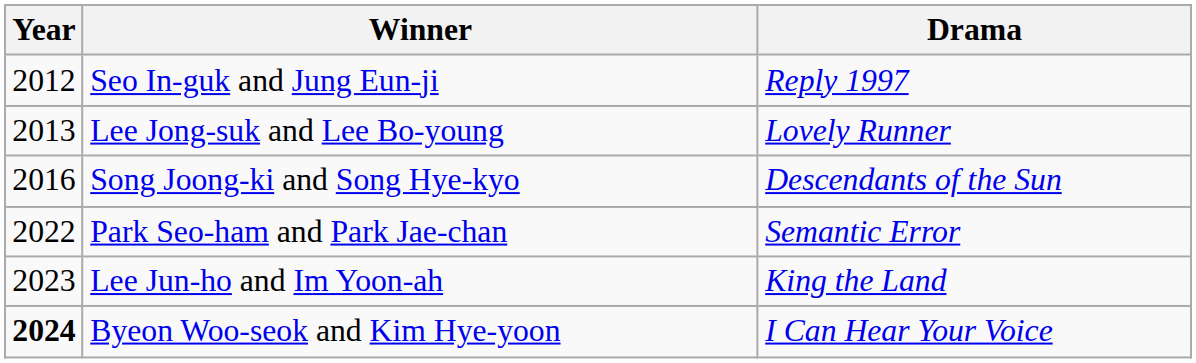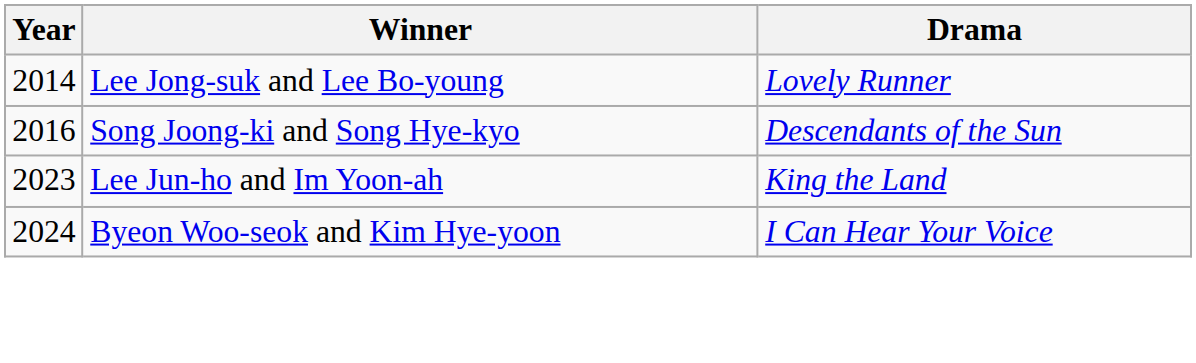- row: 2012 | Seo In-guk and Jung Eun-ji | Reply 1997
Lee Jong-suk and Lee Bo-young | Year: 2013 -> 2014
- row: 2022 | Park Seo-ham and Park Jae-chan | Semantic Error
Byeon Woo-seok and Kim Hye-yoon | Year: bold -> normal
